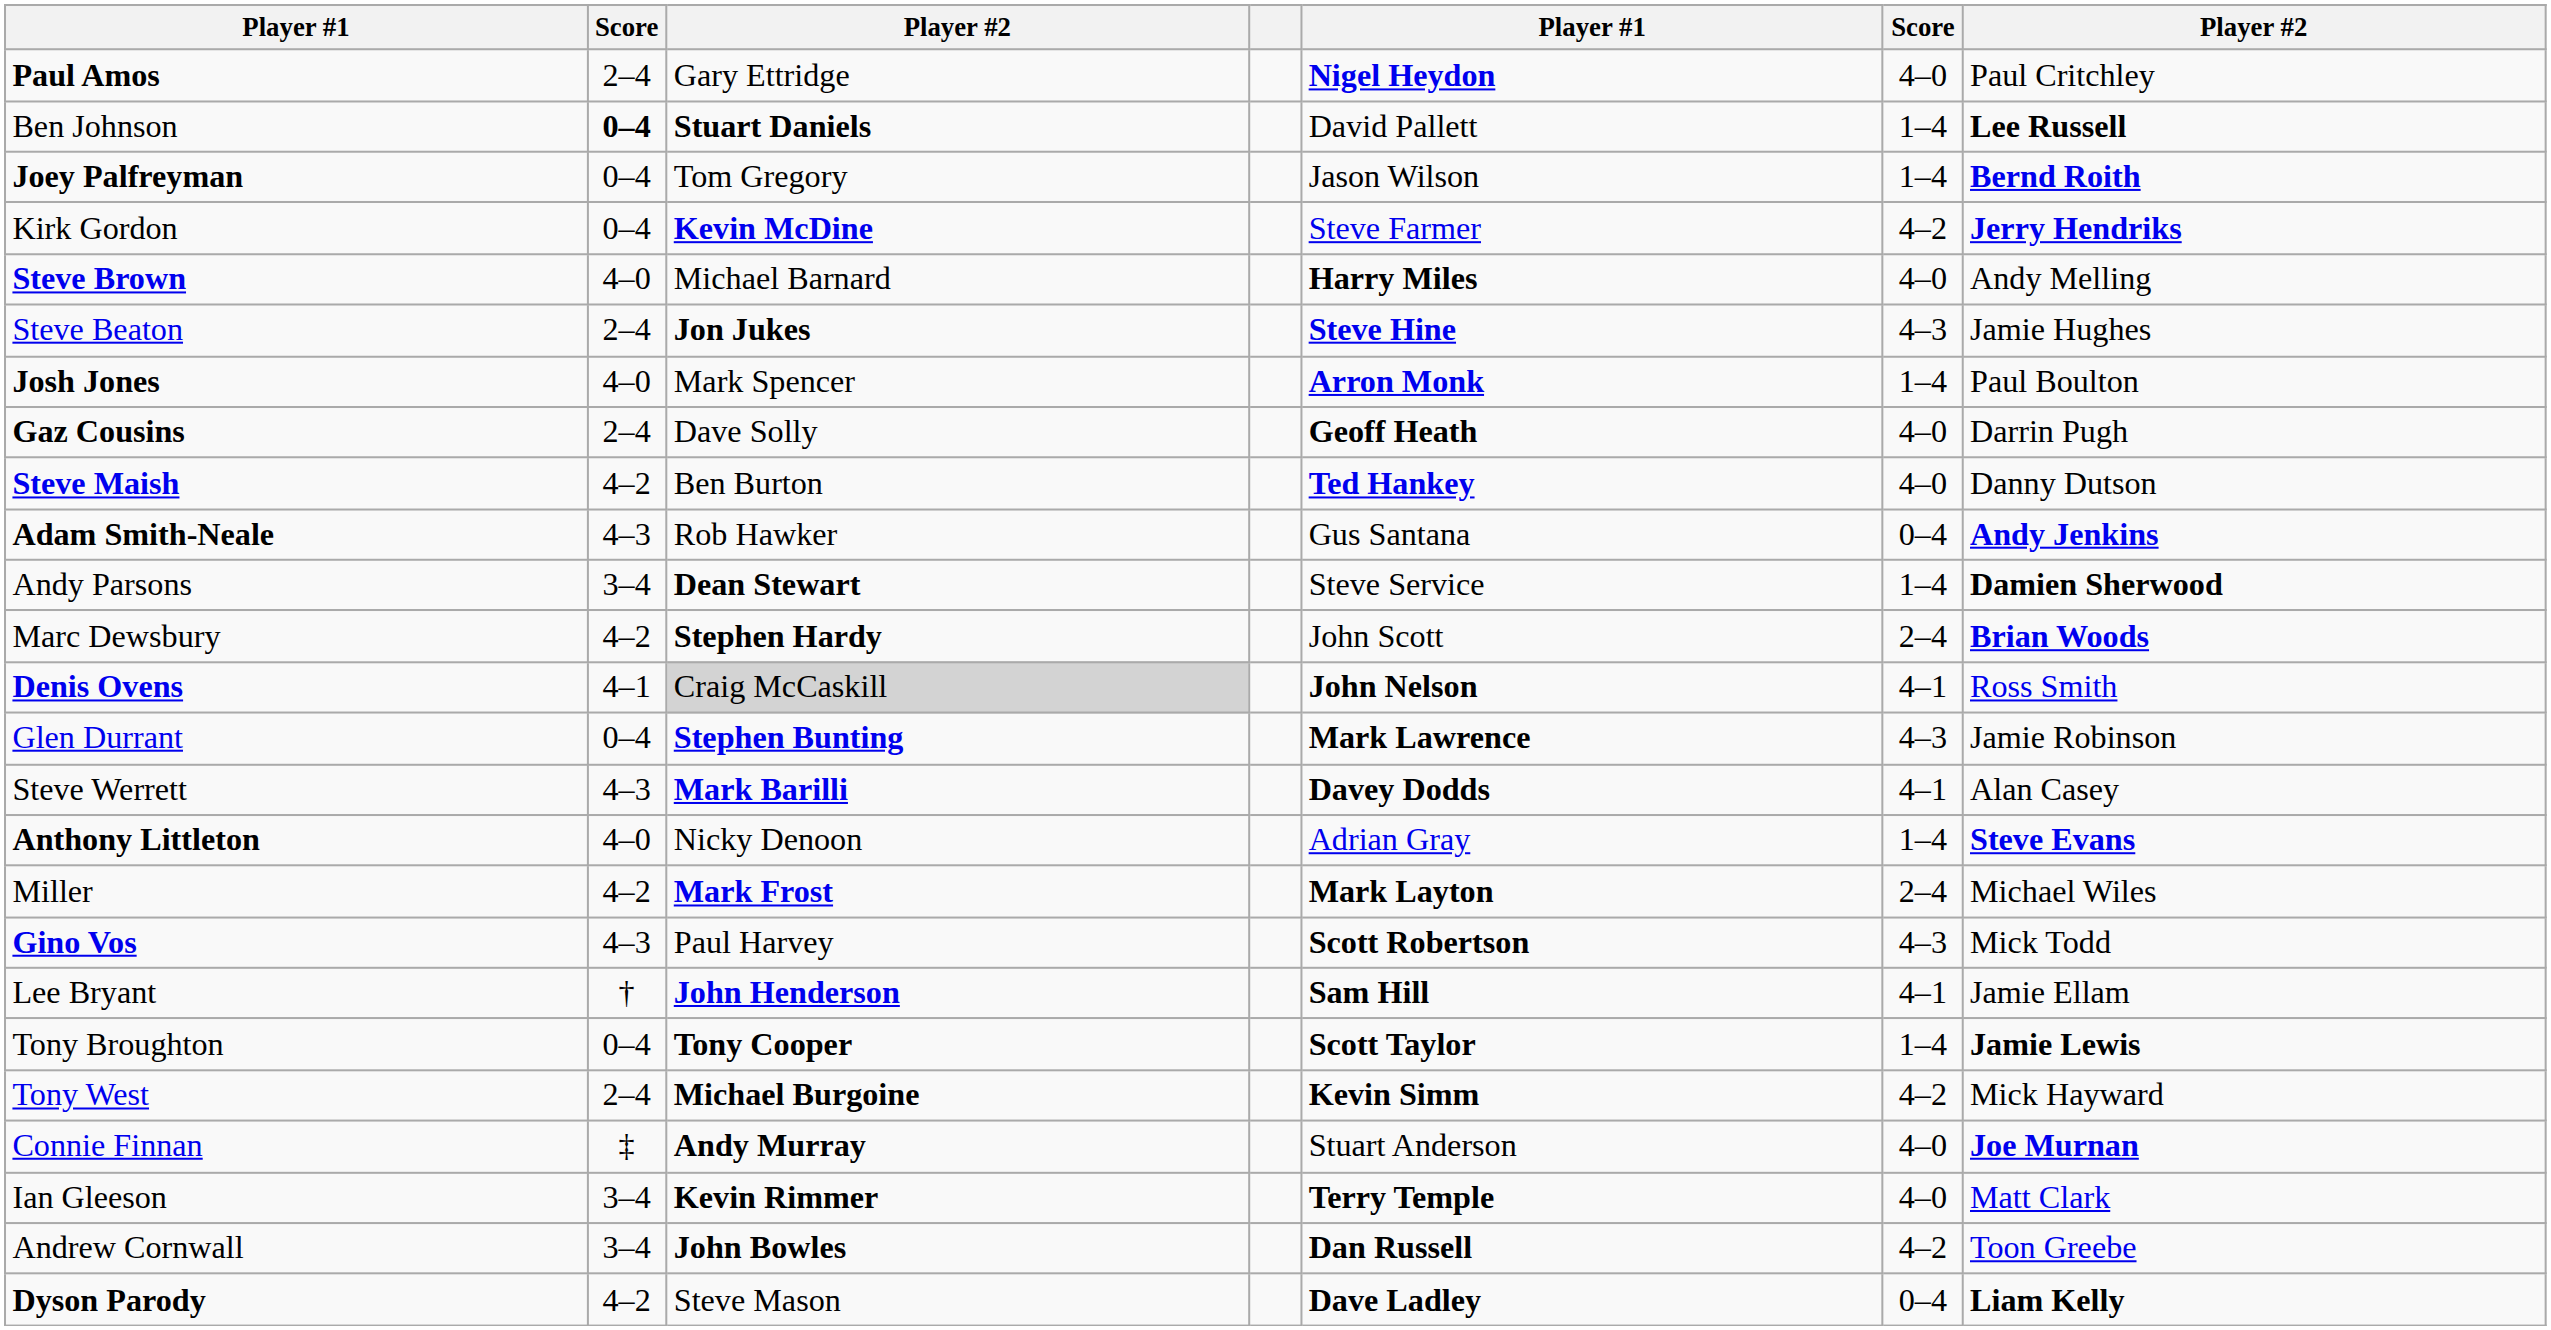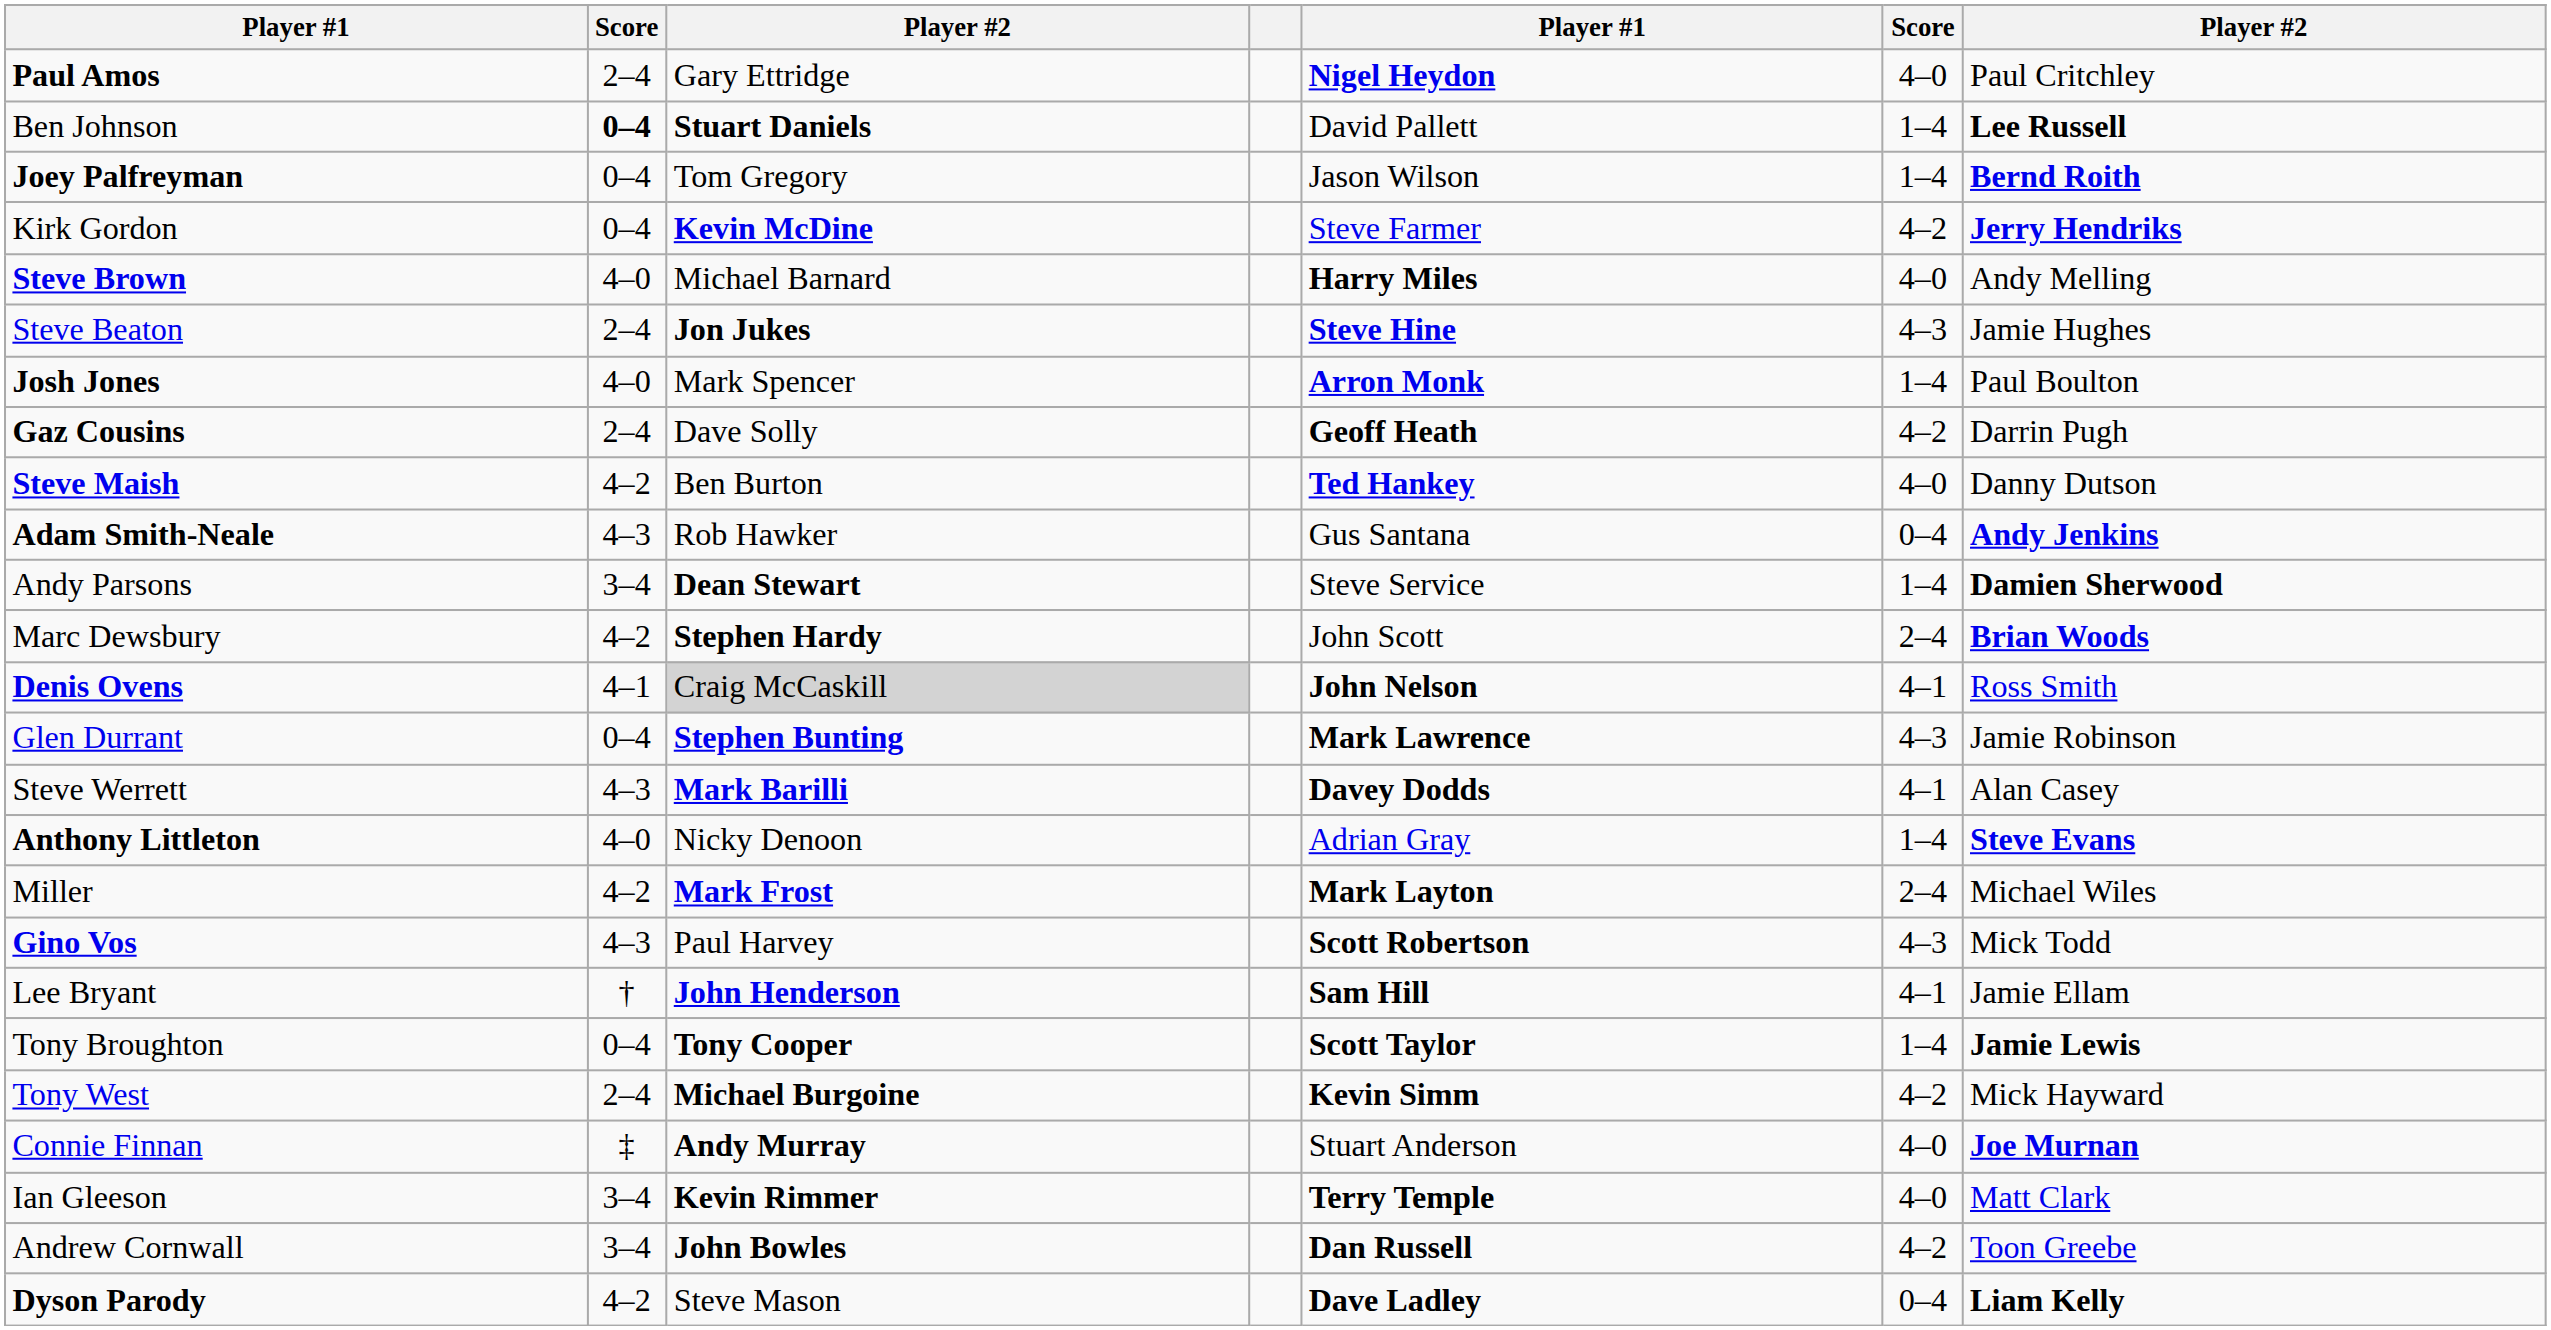Gaz Cousins | column 6: 4–0 -> 4–2
